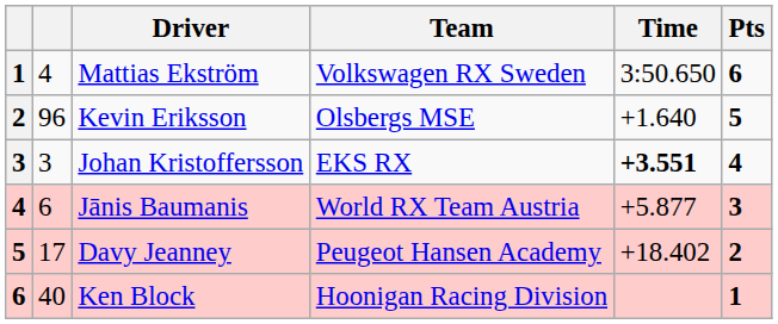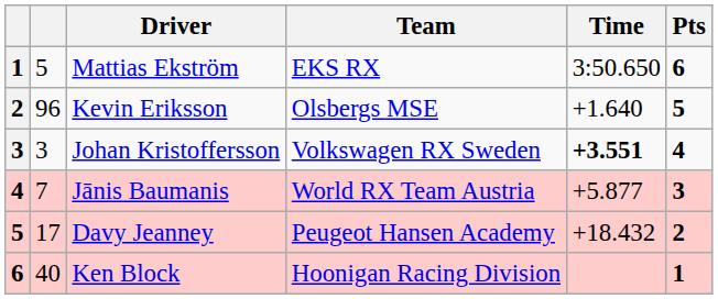Mattias Ekström | column 2: 4 -> 5
Mattias Ekström | Team: Volkswagen RX Sweden -> EKS RX
Johan Kristoffersson | Team: EKS RX -> Volkswagen RX Sweden
Jānis Baumanis | column 2: 6 -> 7
Davy Jeanney | Time: +18.402 -> +18.432
